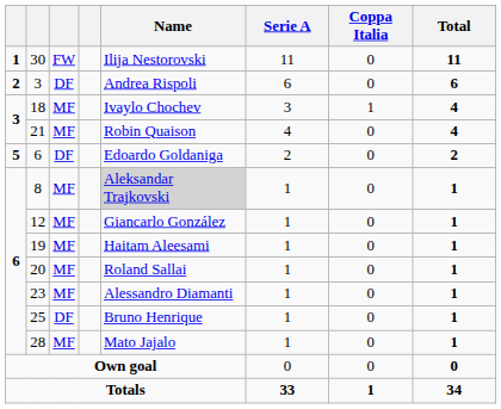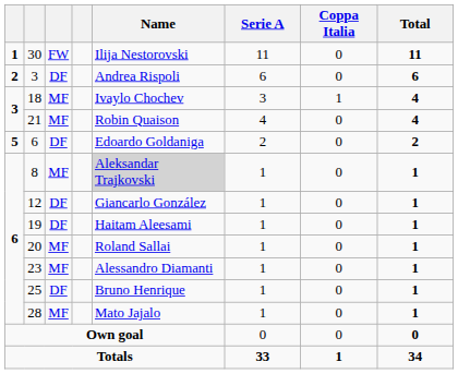12 | column 3: MF -> DF
19 | column 3: MF -> DF
